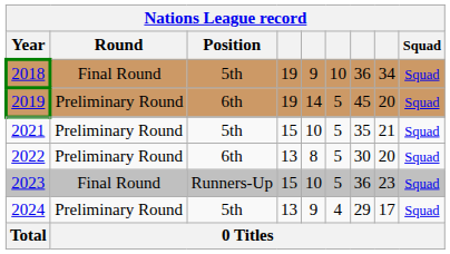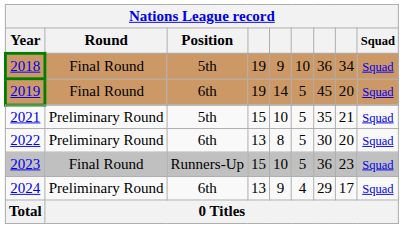2019 | Nations League record / Round: Preliminary Round -> Final Round
2024 | Nations League record / Position: 5th -> 6th
